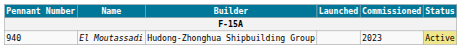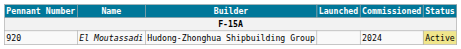El Moutassadi | Pennant Number: 940 -> 920
El Moutassadi | Commissioned: 2023 -> 2024
